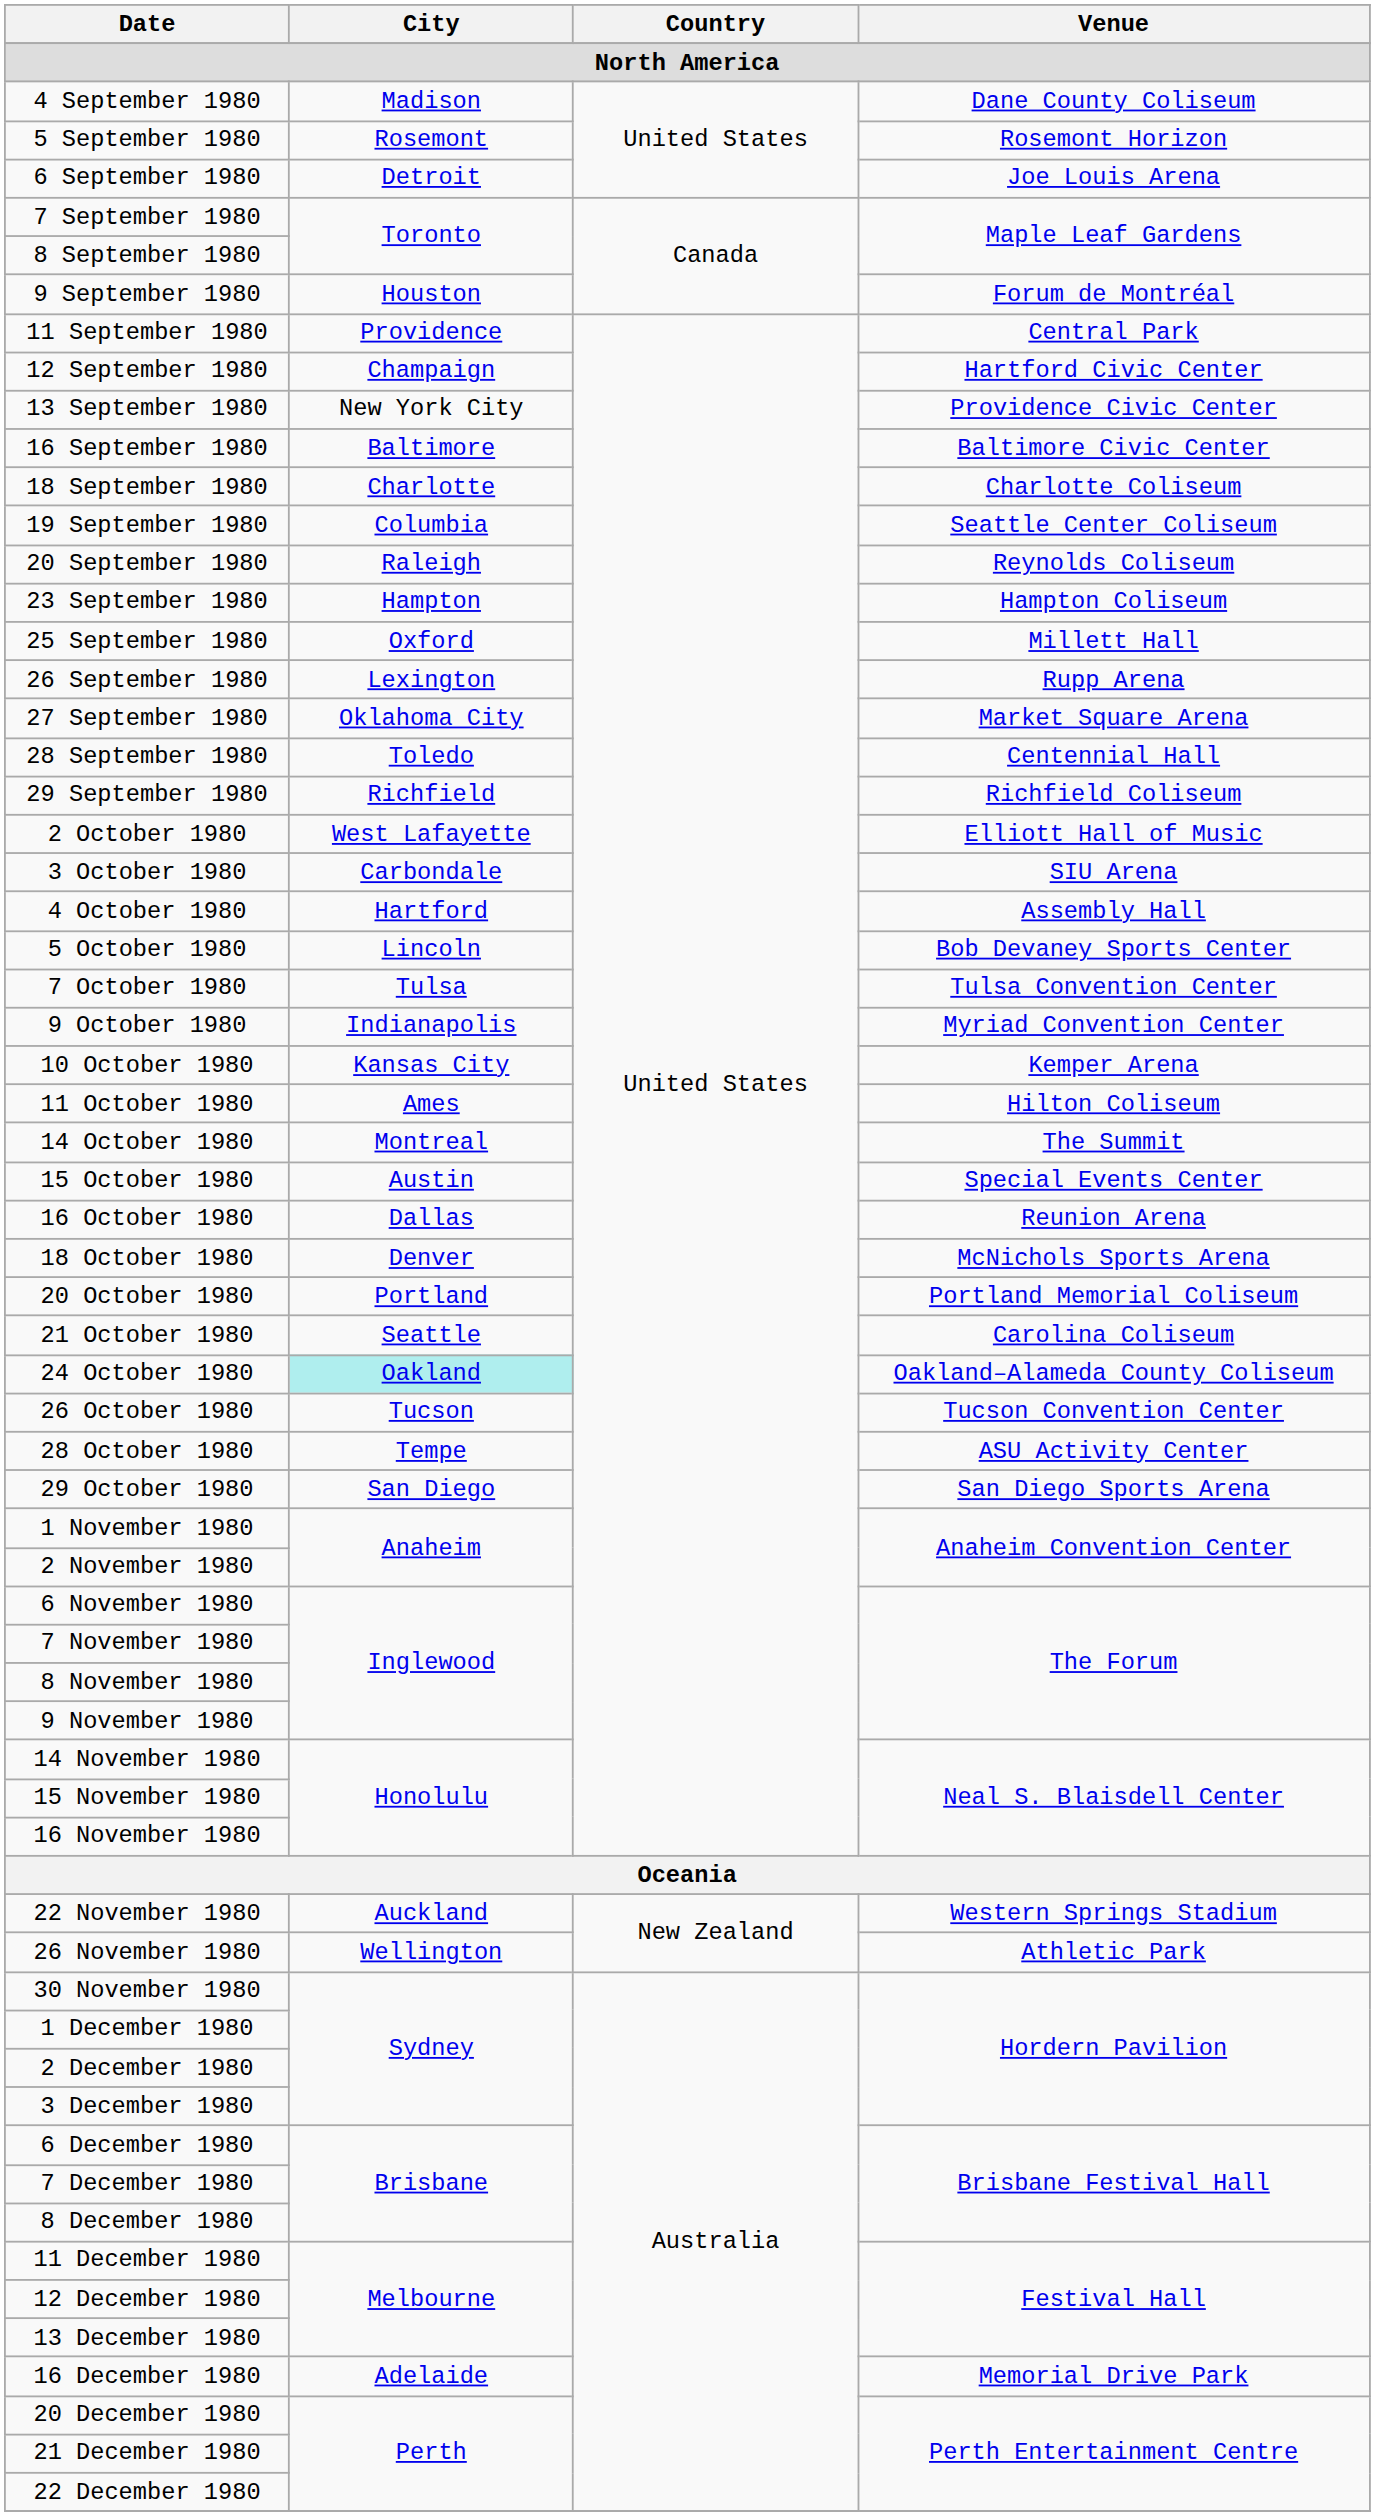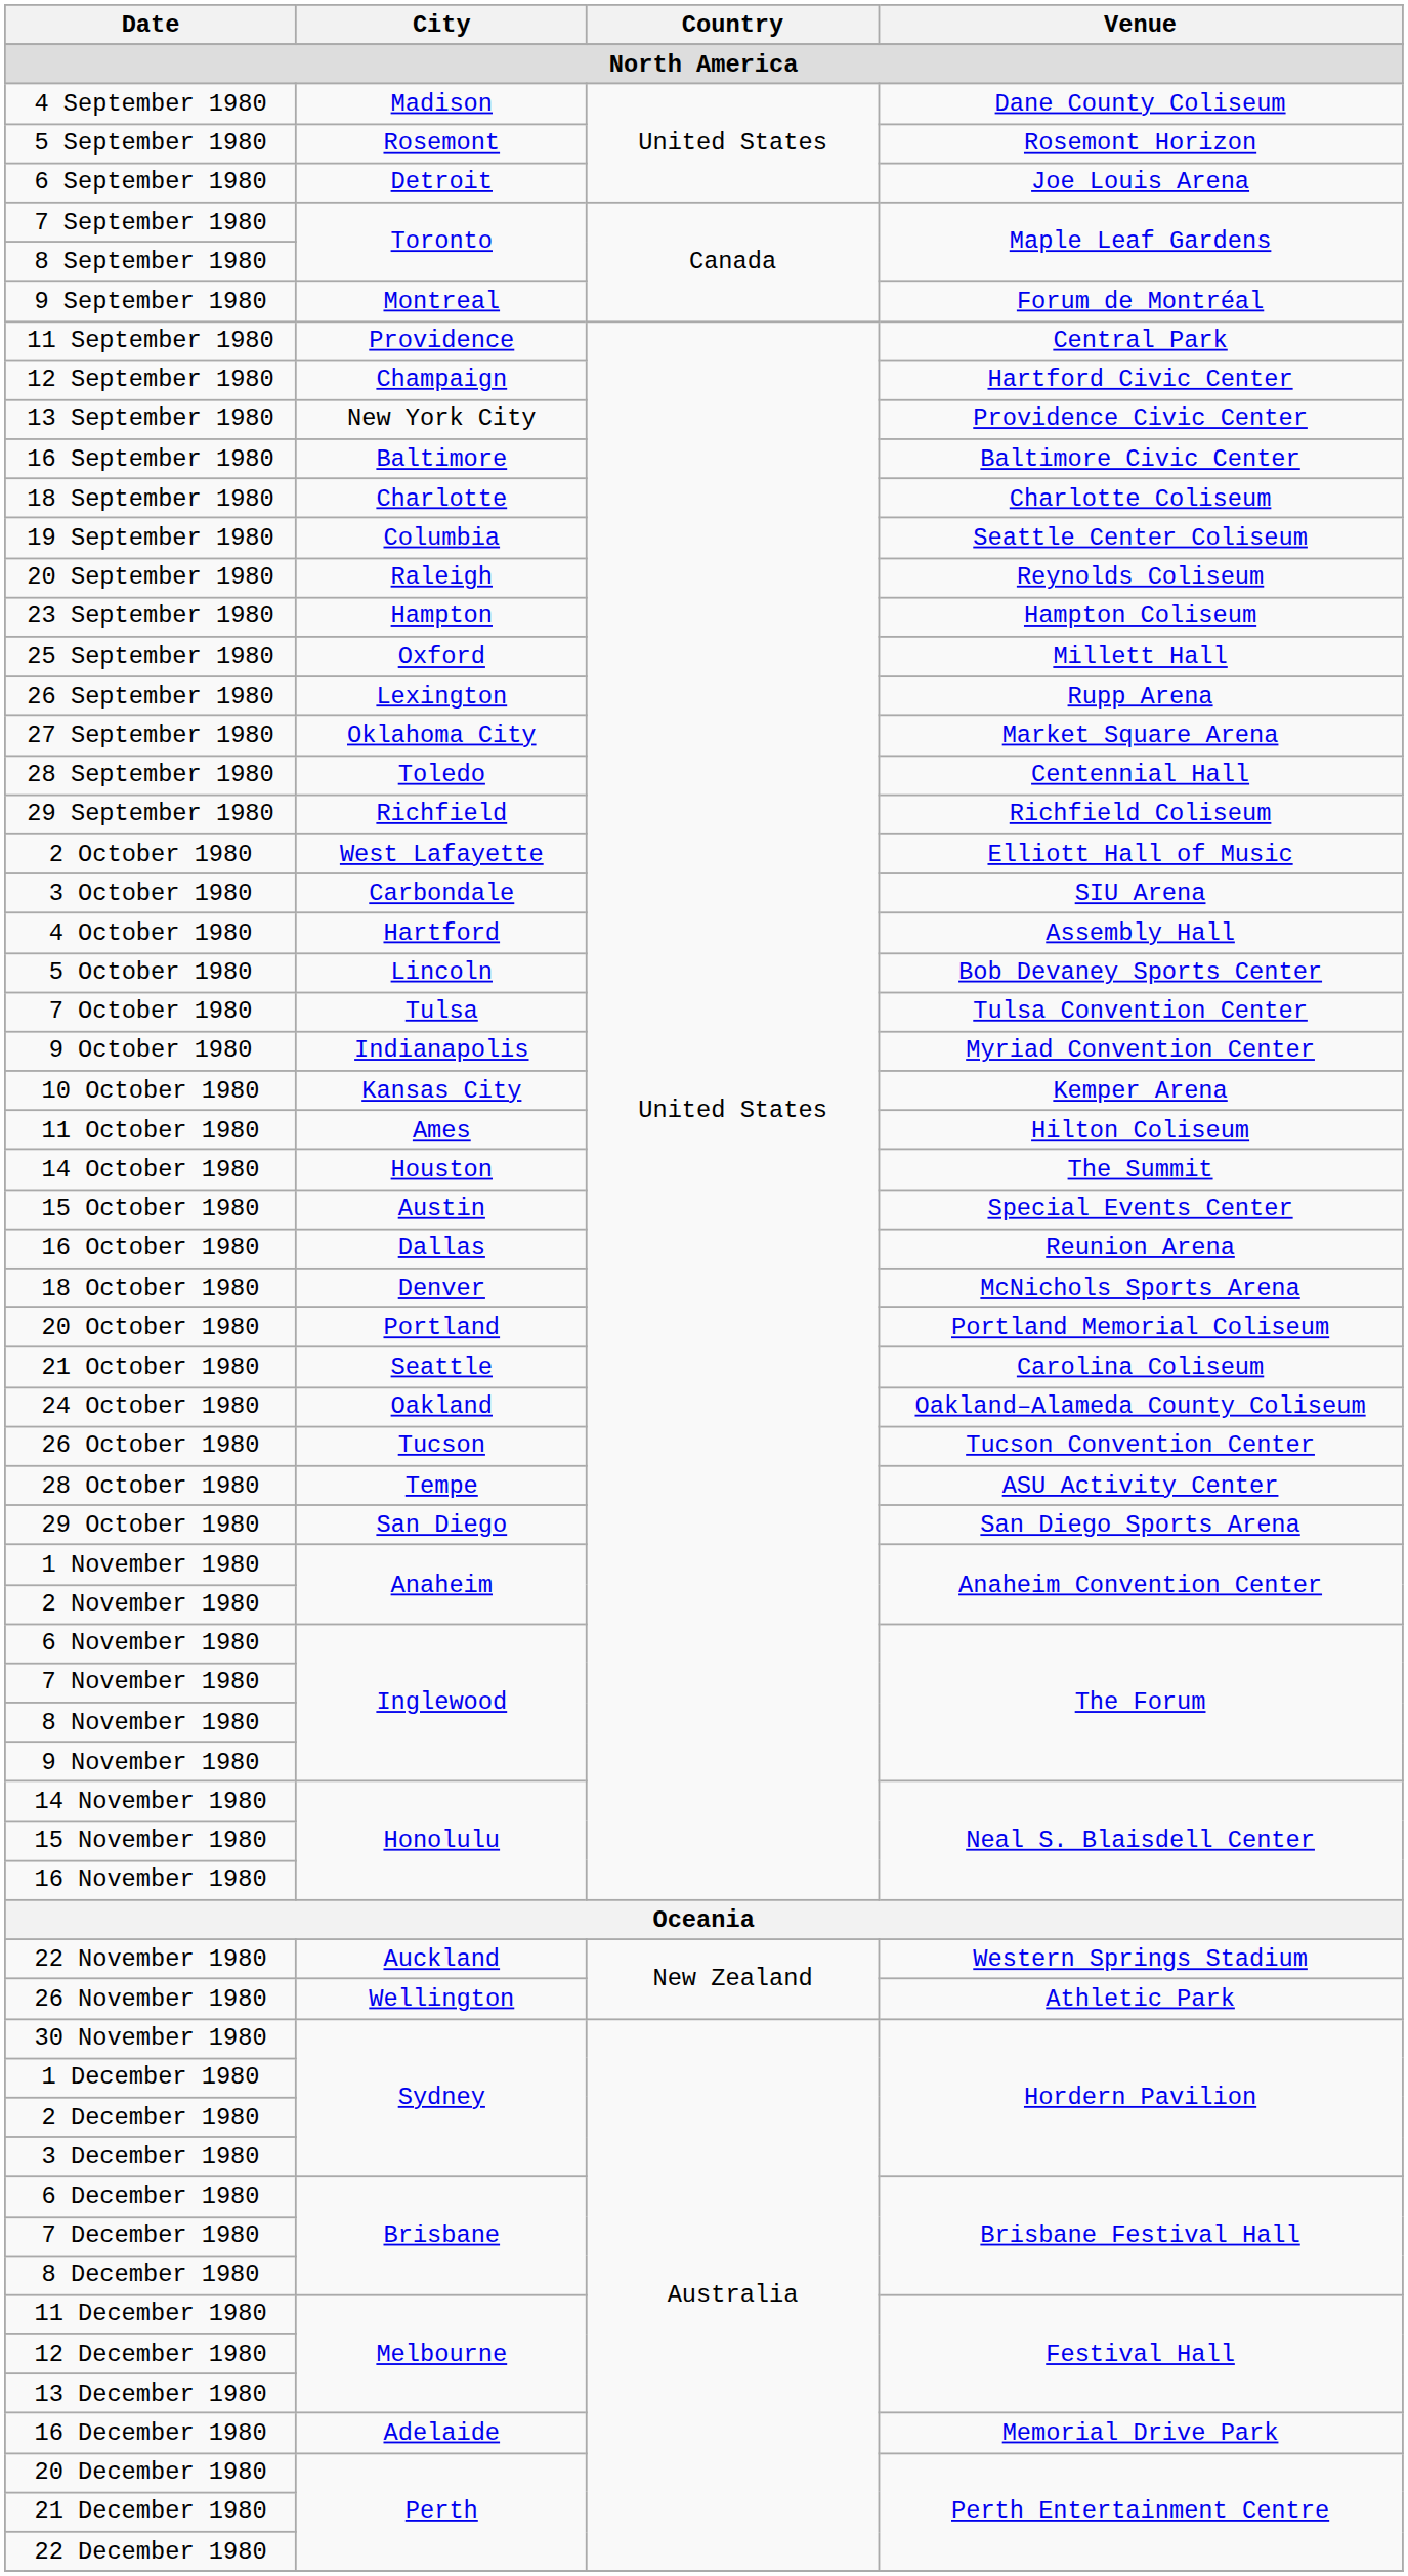9 September 1980 | City: Houston -> Montreal
14 October 1980 | City: Montreal -> Houston
24 October 1980 | City: paleturquoise background -> no background
